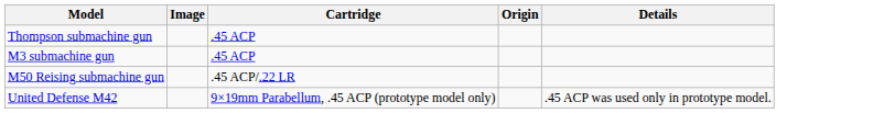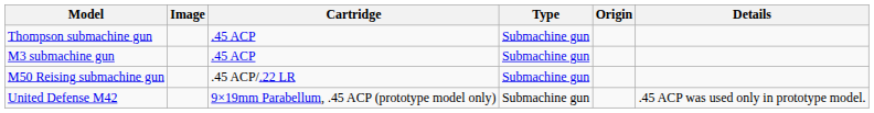+ column: Type | Submachine gun | Submachine gun | Submachine gun | Submachine gun
